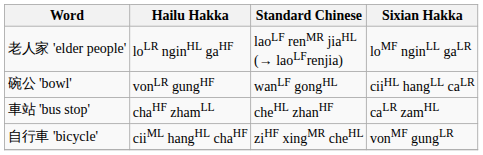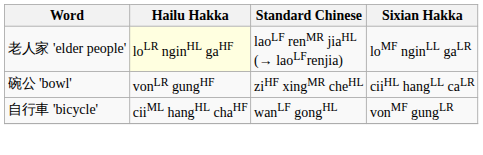老人家 'elder people' | Hailu Hakka: no background -> lightyellow background
碗公 'bowl' | Standard Chinese: wanLF gongHL -> ziHF xingMR cheHL
- row: 車站 'bus stop' | chaHF zhamLL | cheHL zhanHF | caLR zamHL
自行車 'bicycle' | Standard Chinese: ziHF xingMR cheHL -> wanLF gongHL
